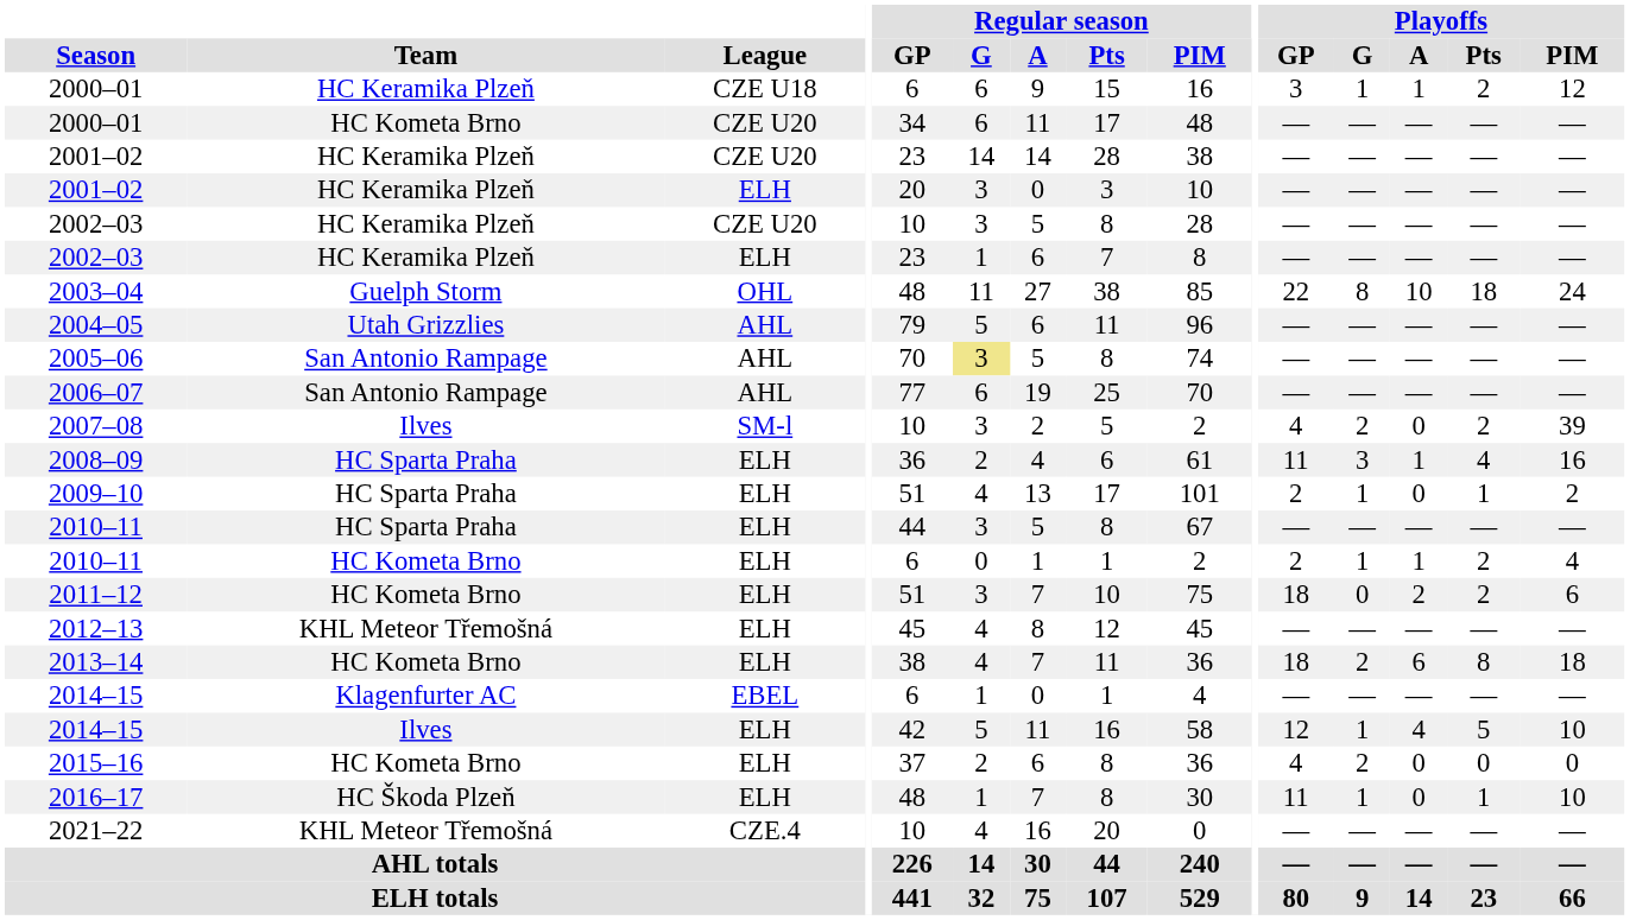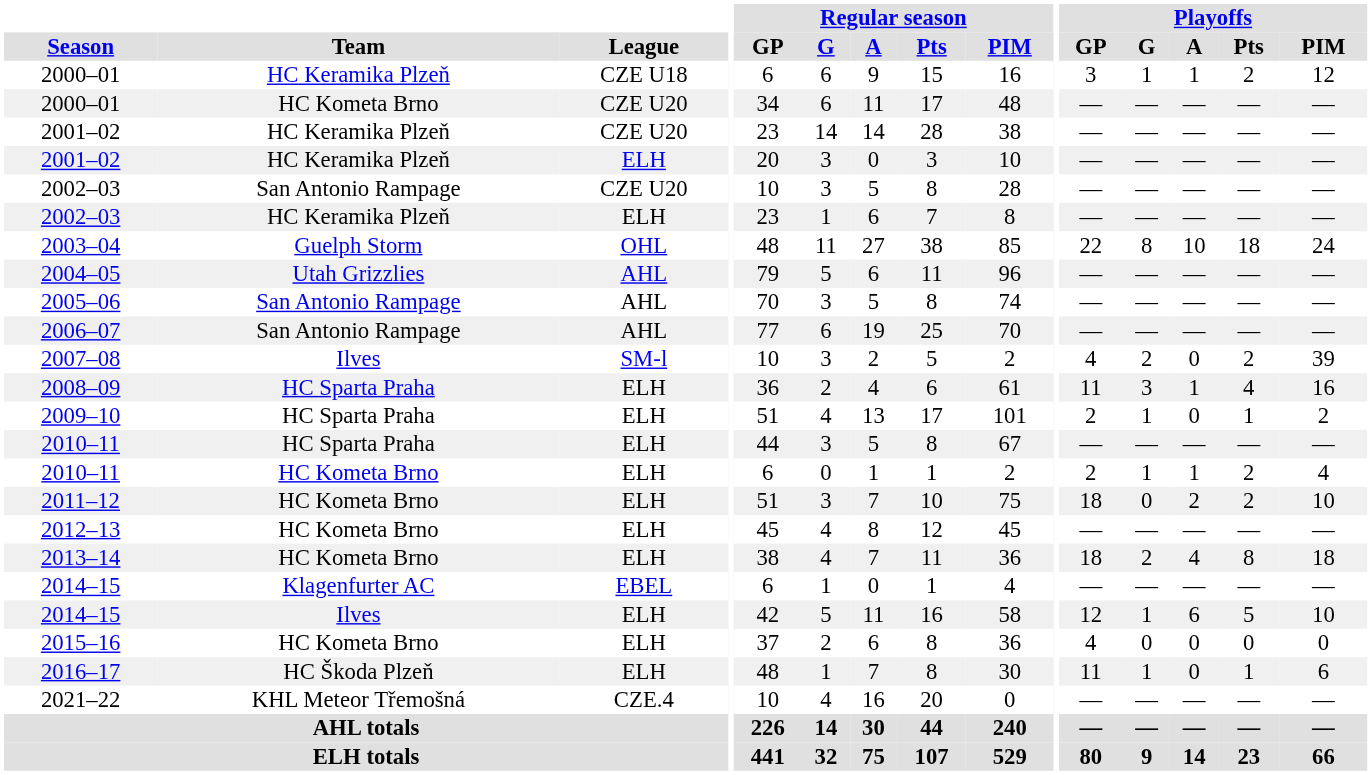2002–03 / CZE U20 | Team: HC Keramika Plzeň -> San Antonio Rampage
2005–06 | Regular season / G: khaki background -> no background
2011–12 | Playoffs / PIM: 6 -> 10
2012–13 | Team: KHL Meteor Třemošná -> HC Kometa Brno
2013–14 | Playoffs / A: 6 -> 4
2014–15 / ELH | Playoffs / A: 4 -> 6
2015–16 | Playoffs / G: 2 -> 0
2016–17 | Playoffs / PIM: 10 -> 6
